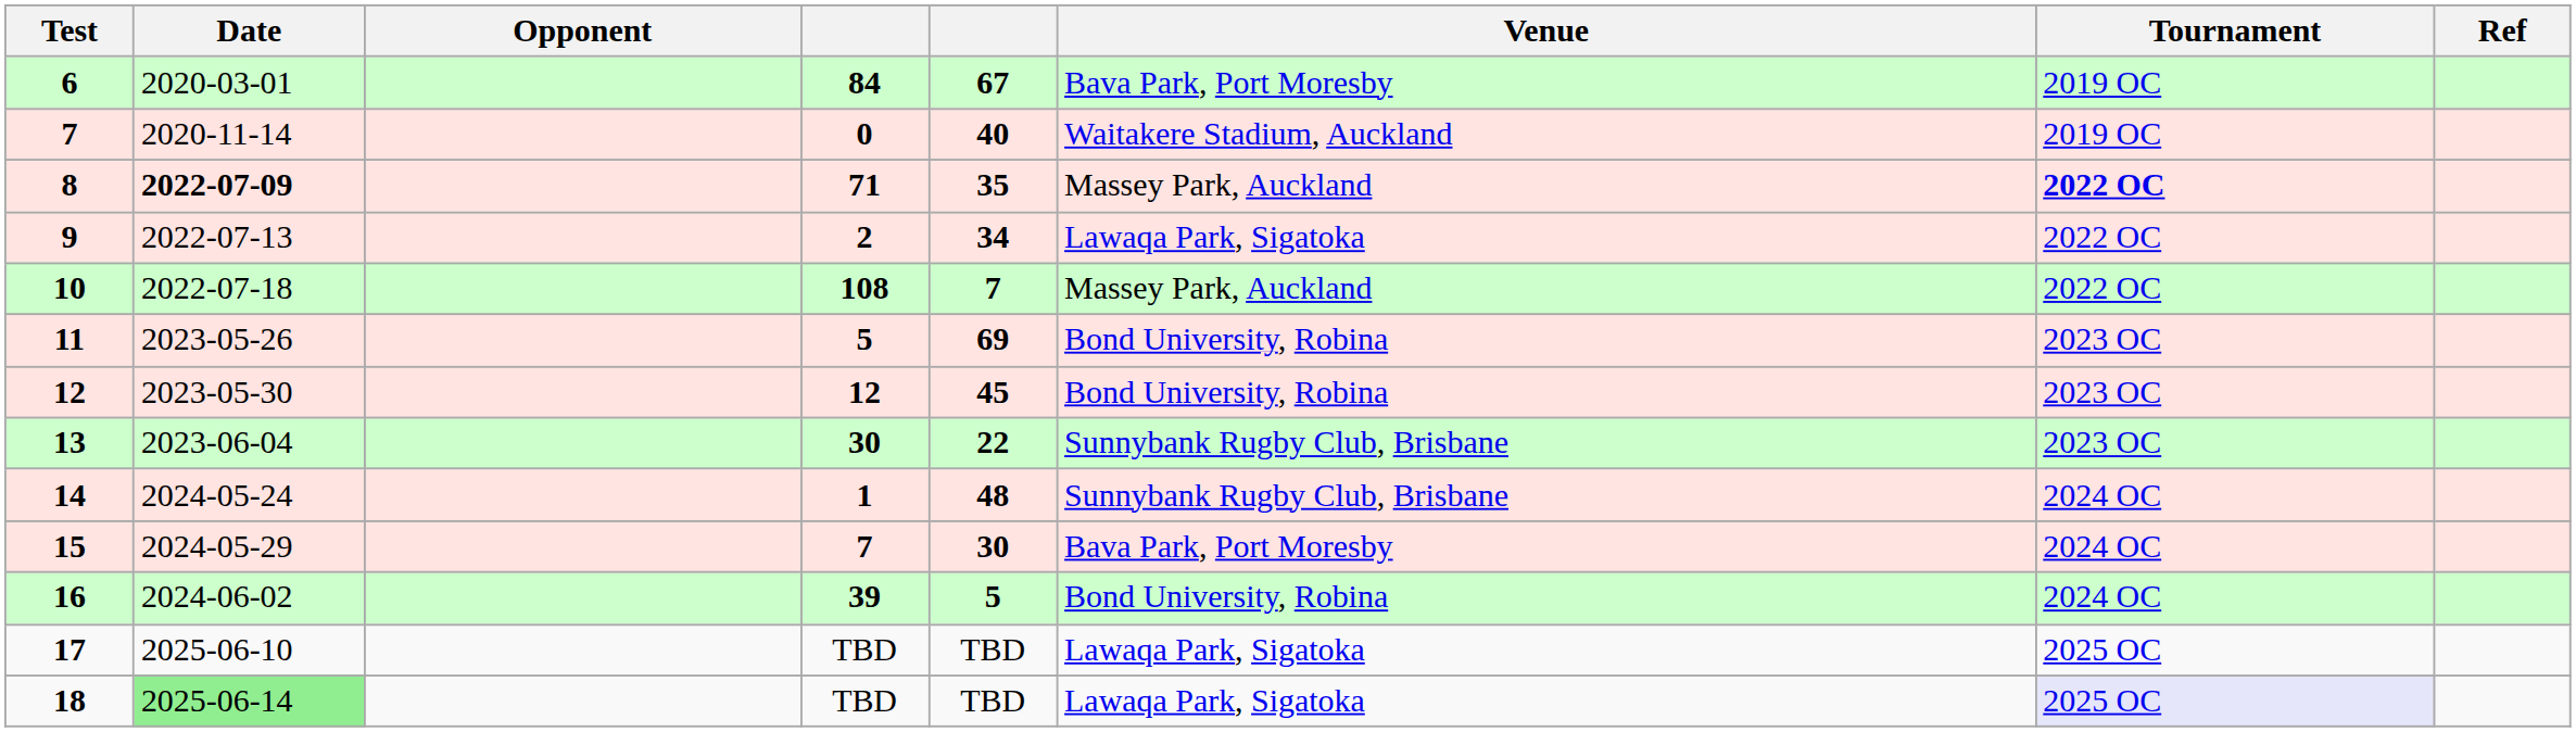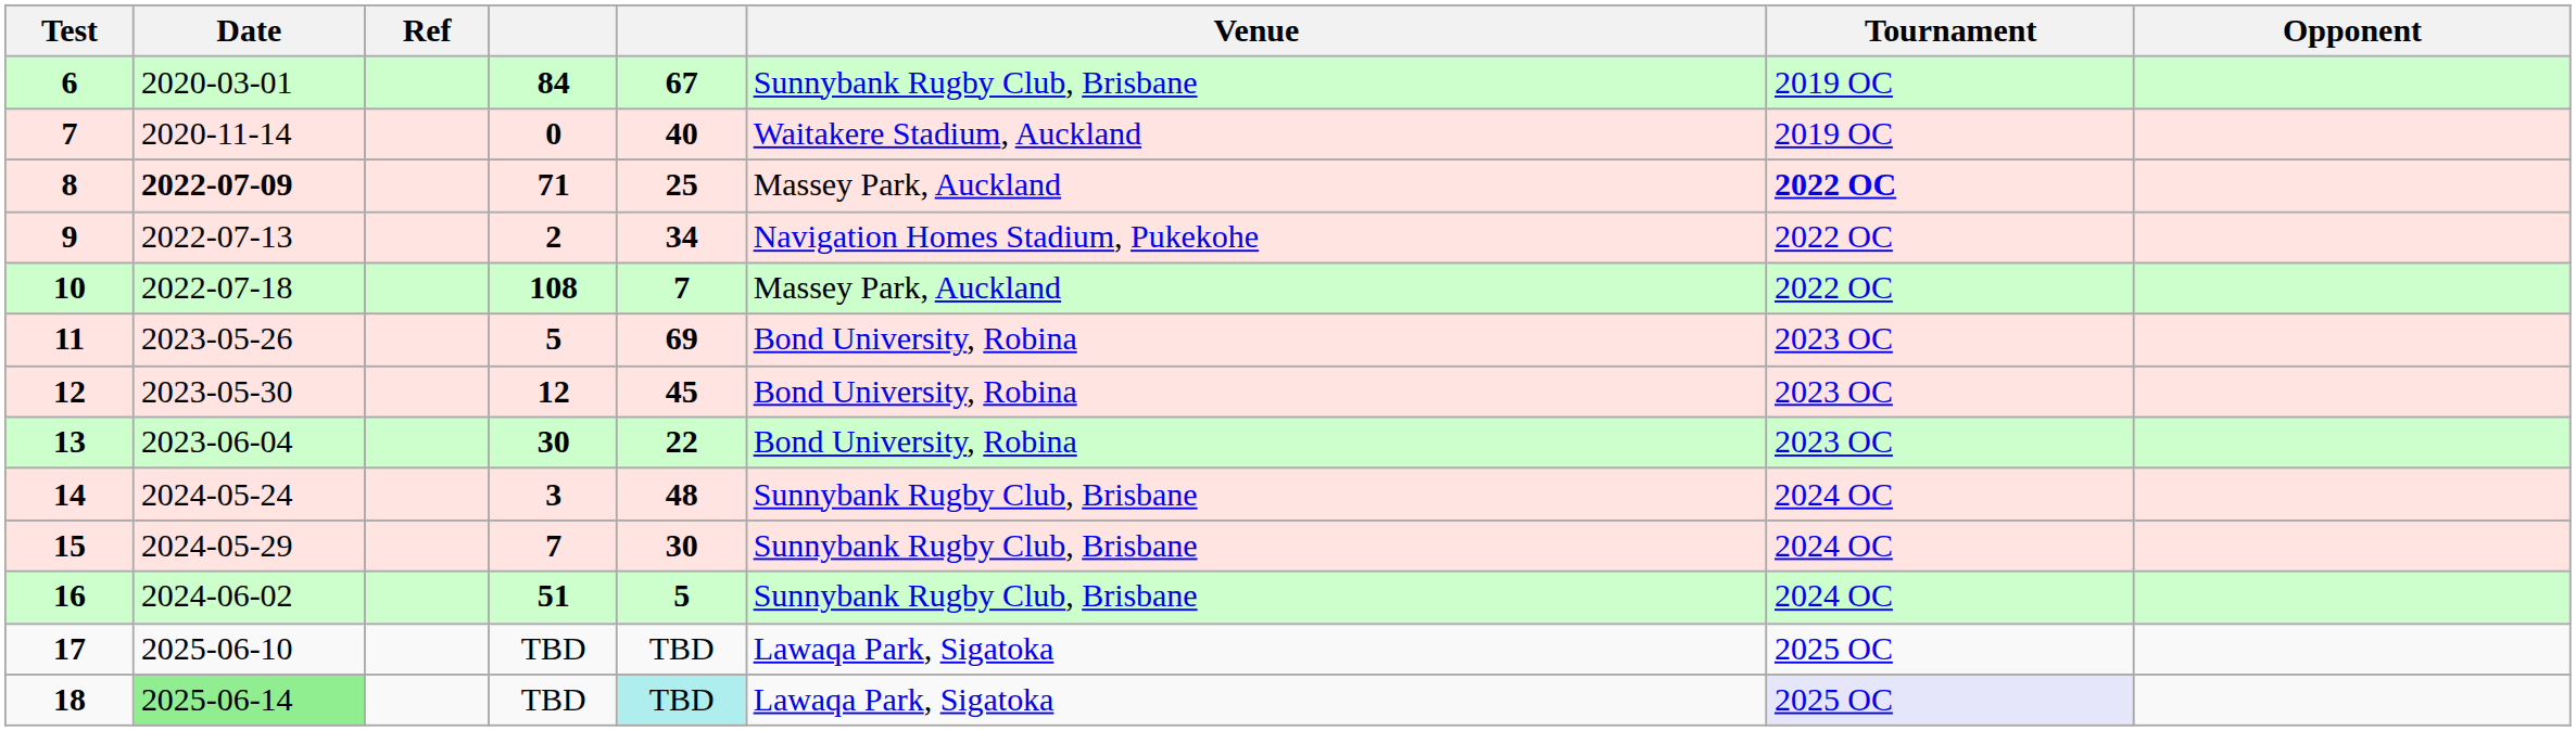columns swapped: Opponent <-> Ref
6 | Venue: Bava Park, Port Moresby -> Sunnybank Rugby Club, Brisbane
8 | column 5: 35 -> 25
9 | Venue: Lawaqa Park, Sigatoka -> Navigation Homes Stadium, Pukekohe
13 | Venue: Sunnybank Rugby Club, Brisbane -> Bond University, Robina
14 | column 4: 1 -> 3
15 | Venue: Bava Park, Port Moresby -> Sunnybank Rugby Club, Brisbane
16 | column 4: 39 -> 51
16 | Venue: Bond University, Robina -> Sunnybank Rugby Club, Brisbane
18 | column 5: no background -> paleturquoise background
